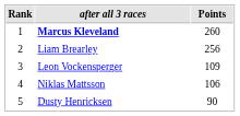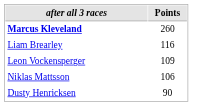- column: Rank | 1 | 2 | 3 | 4 | 5
Liam Brearley | Points: 256 -> 116
